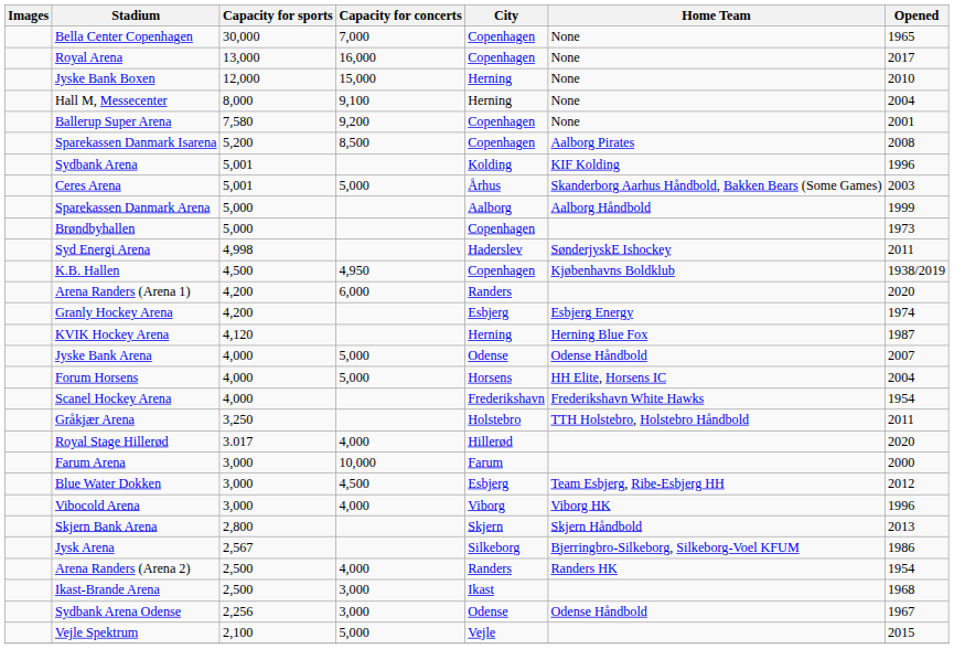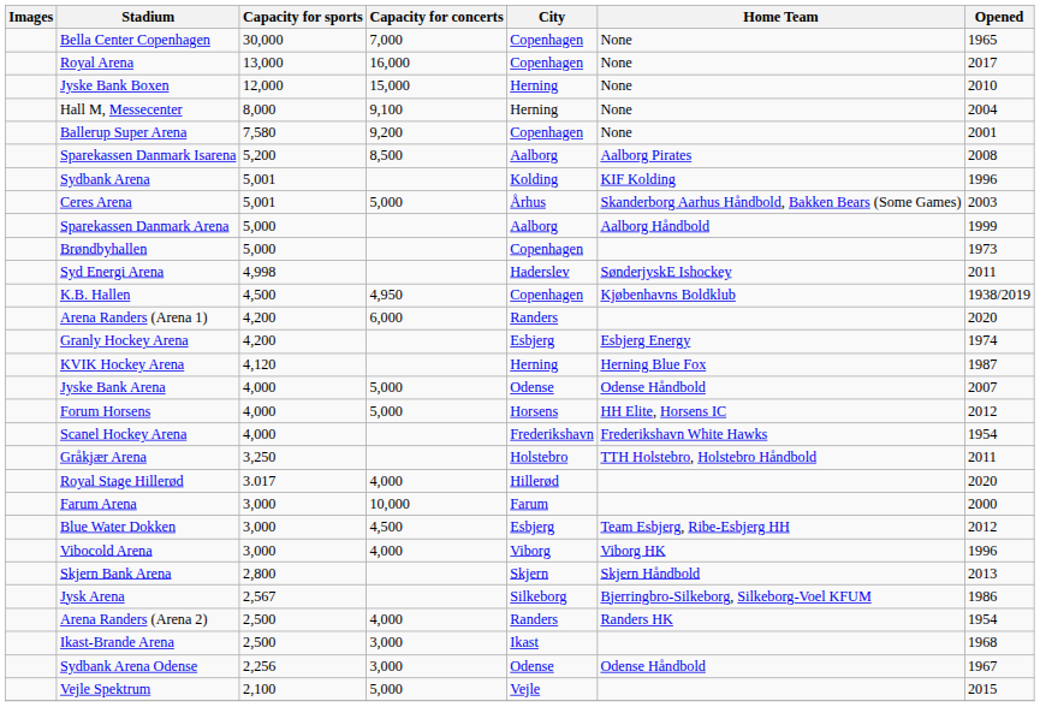Sparekassen Danmark Isarena | City: Copenhagen -> Aalborg
Forum Horsens | Opened: 2004 -> 2012
